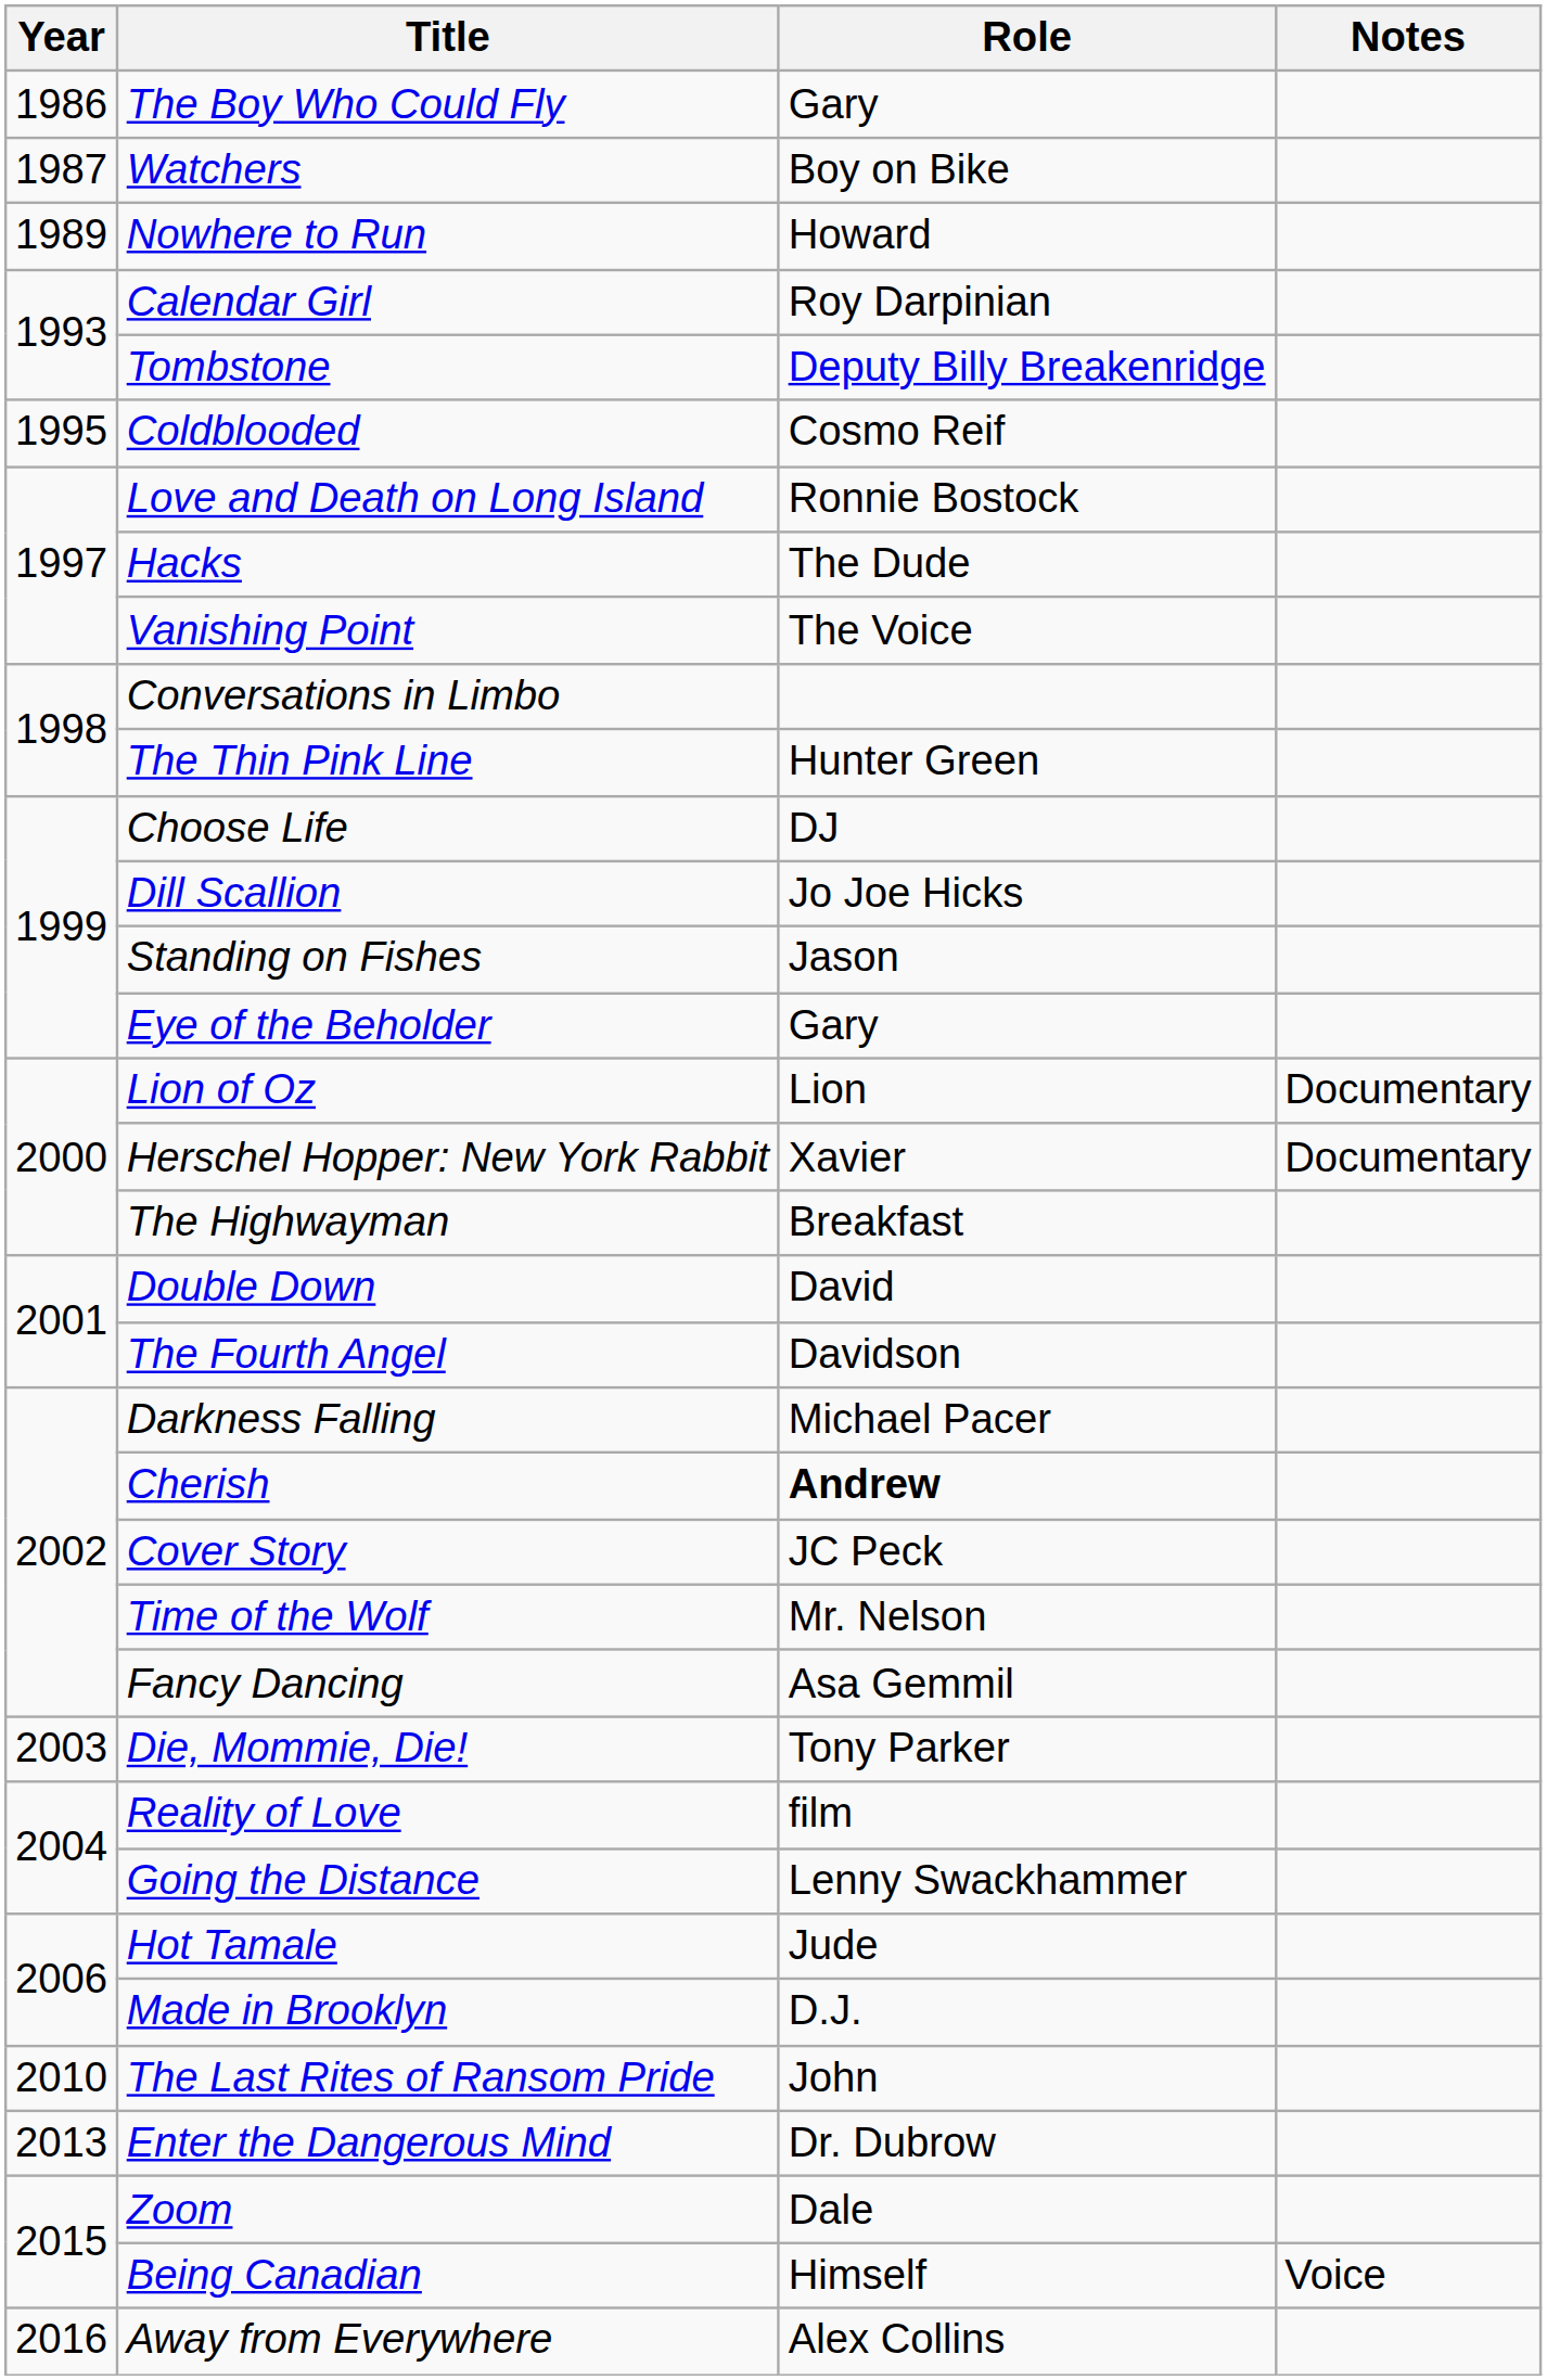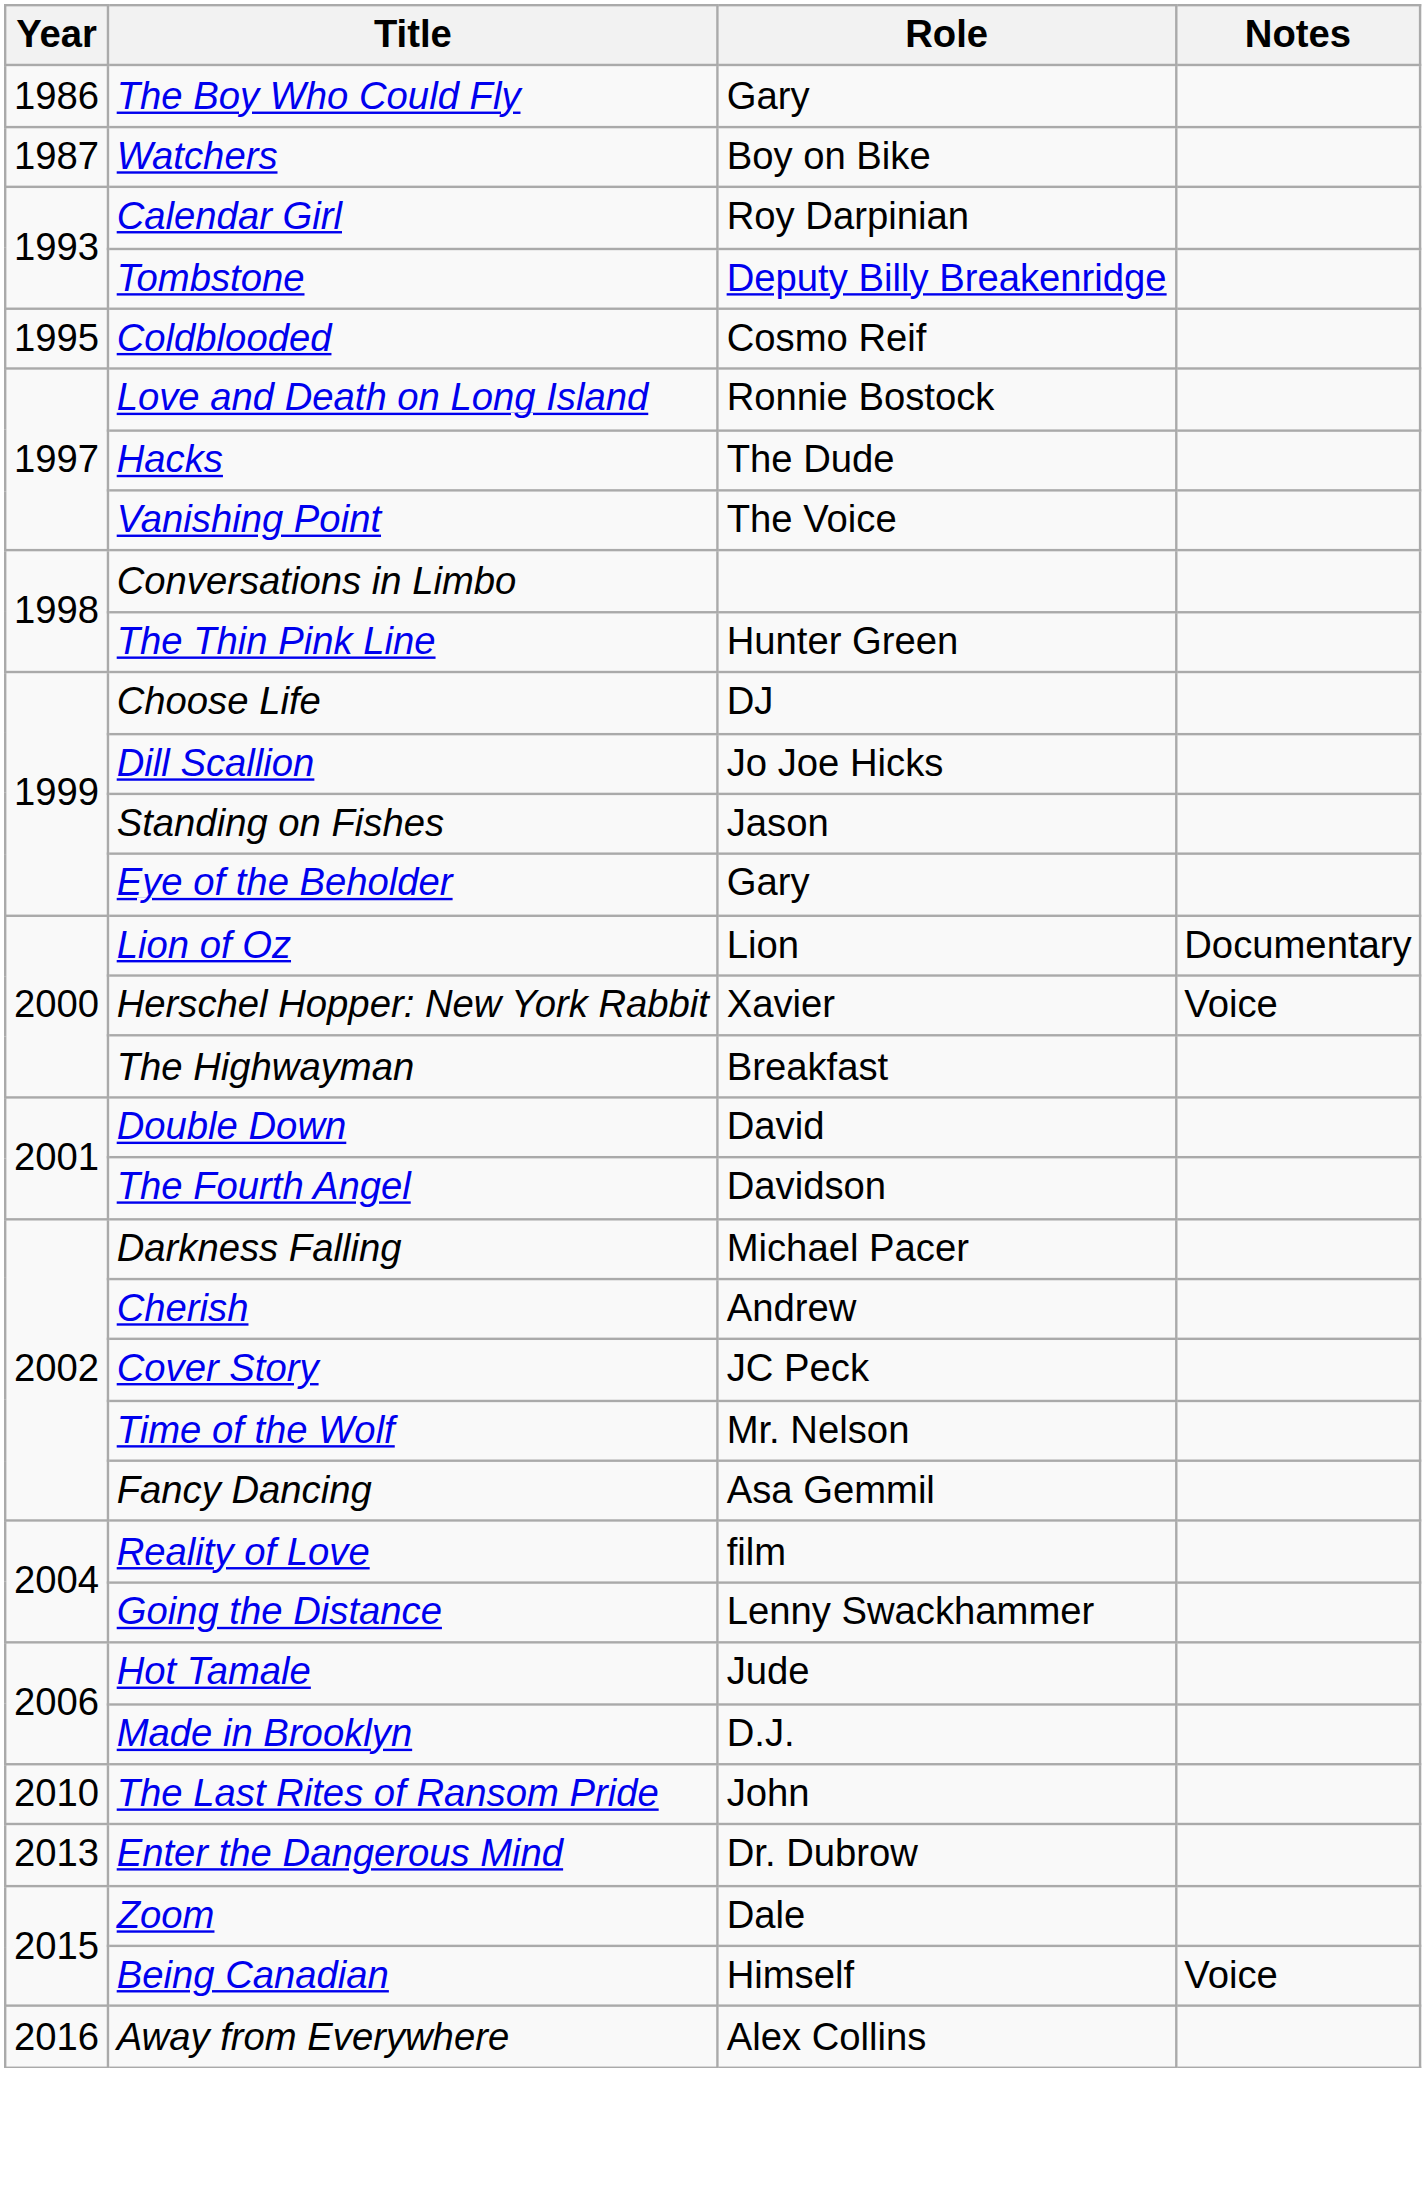- row: 1989 | Nowhere to Run | Howard
Herschel Hopper: New York Rabbit | Notes: Documentary -> Voice
Cherish | Role: bold -> normal
- row: 2003 | Die, Mommie, Die! | Tony Parker
